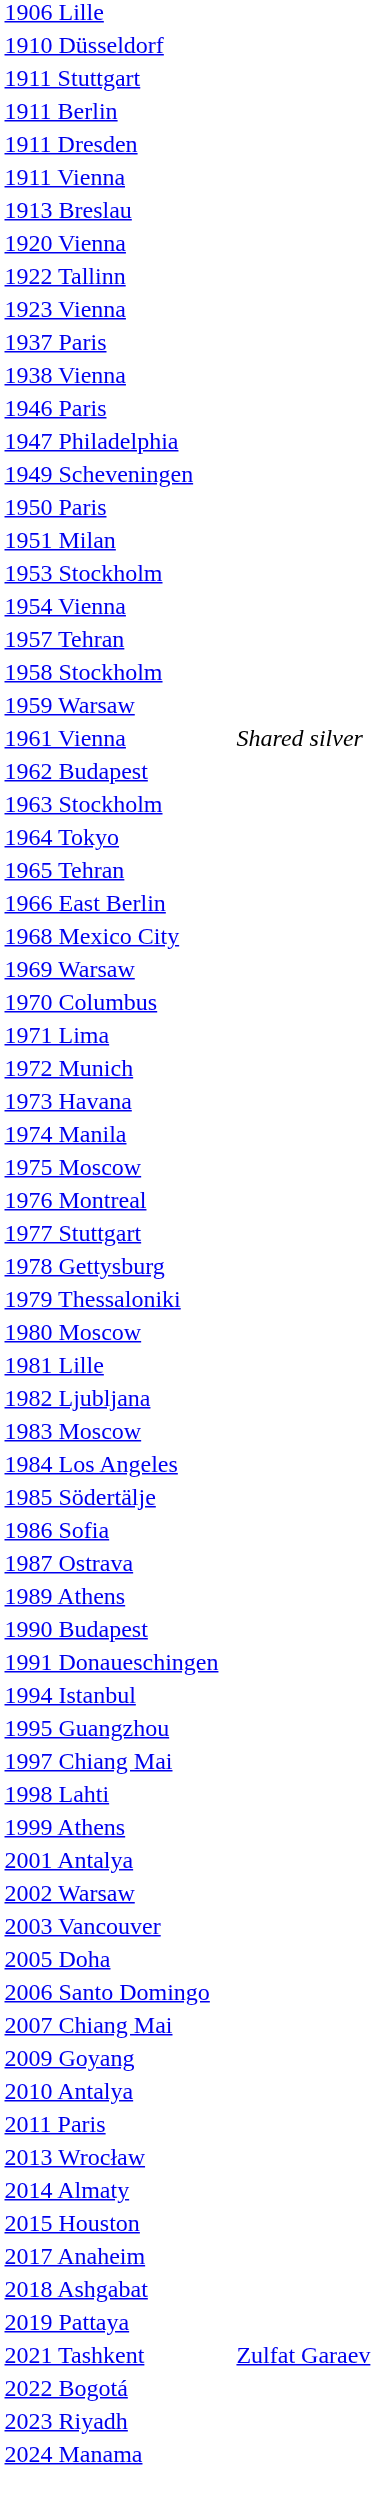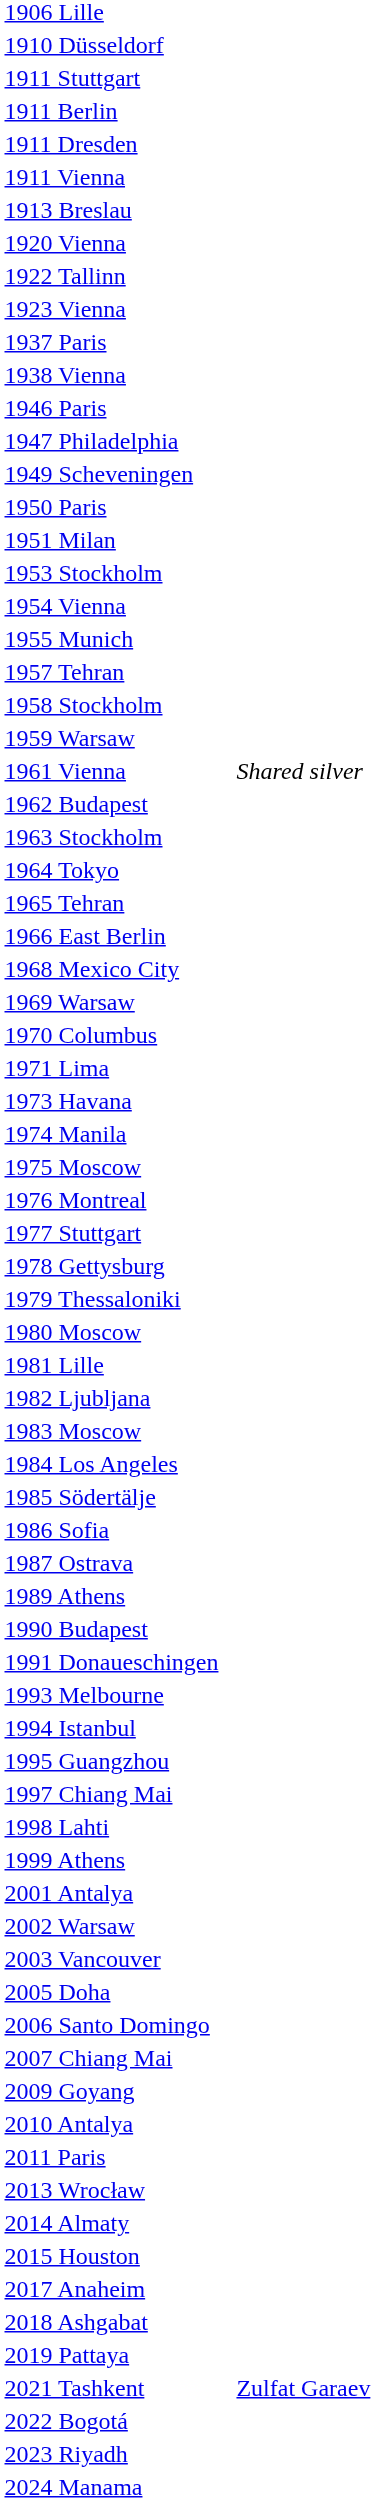+ row: 1955 Munich
- row: 1972 Munich
+ row: 1993 Melbourne
